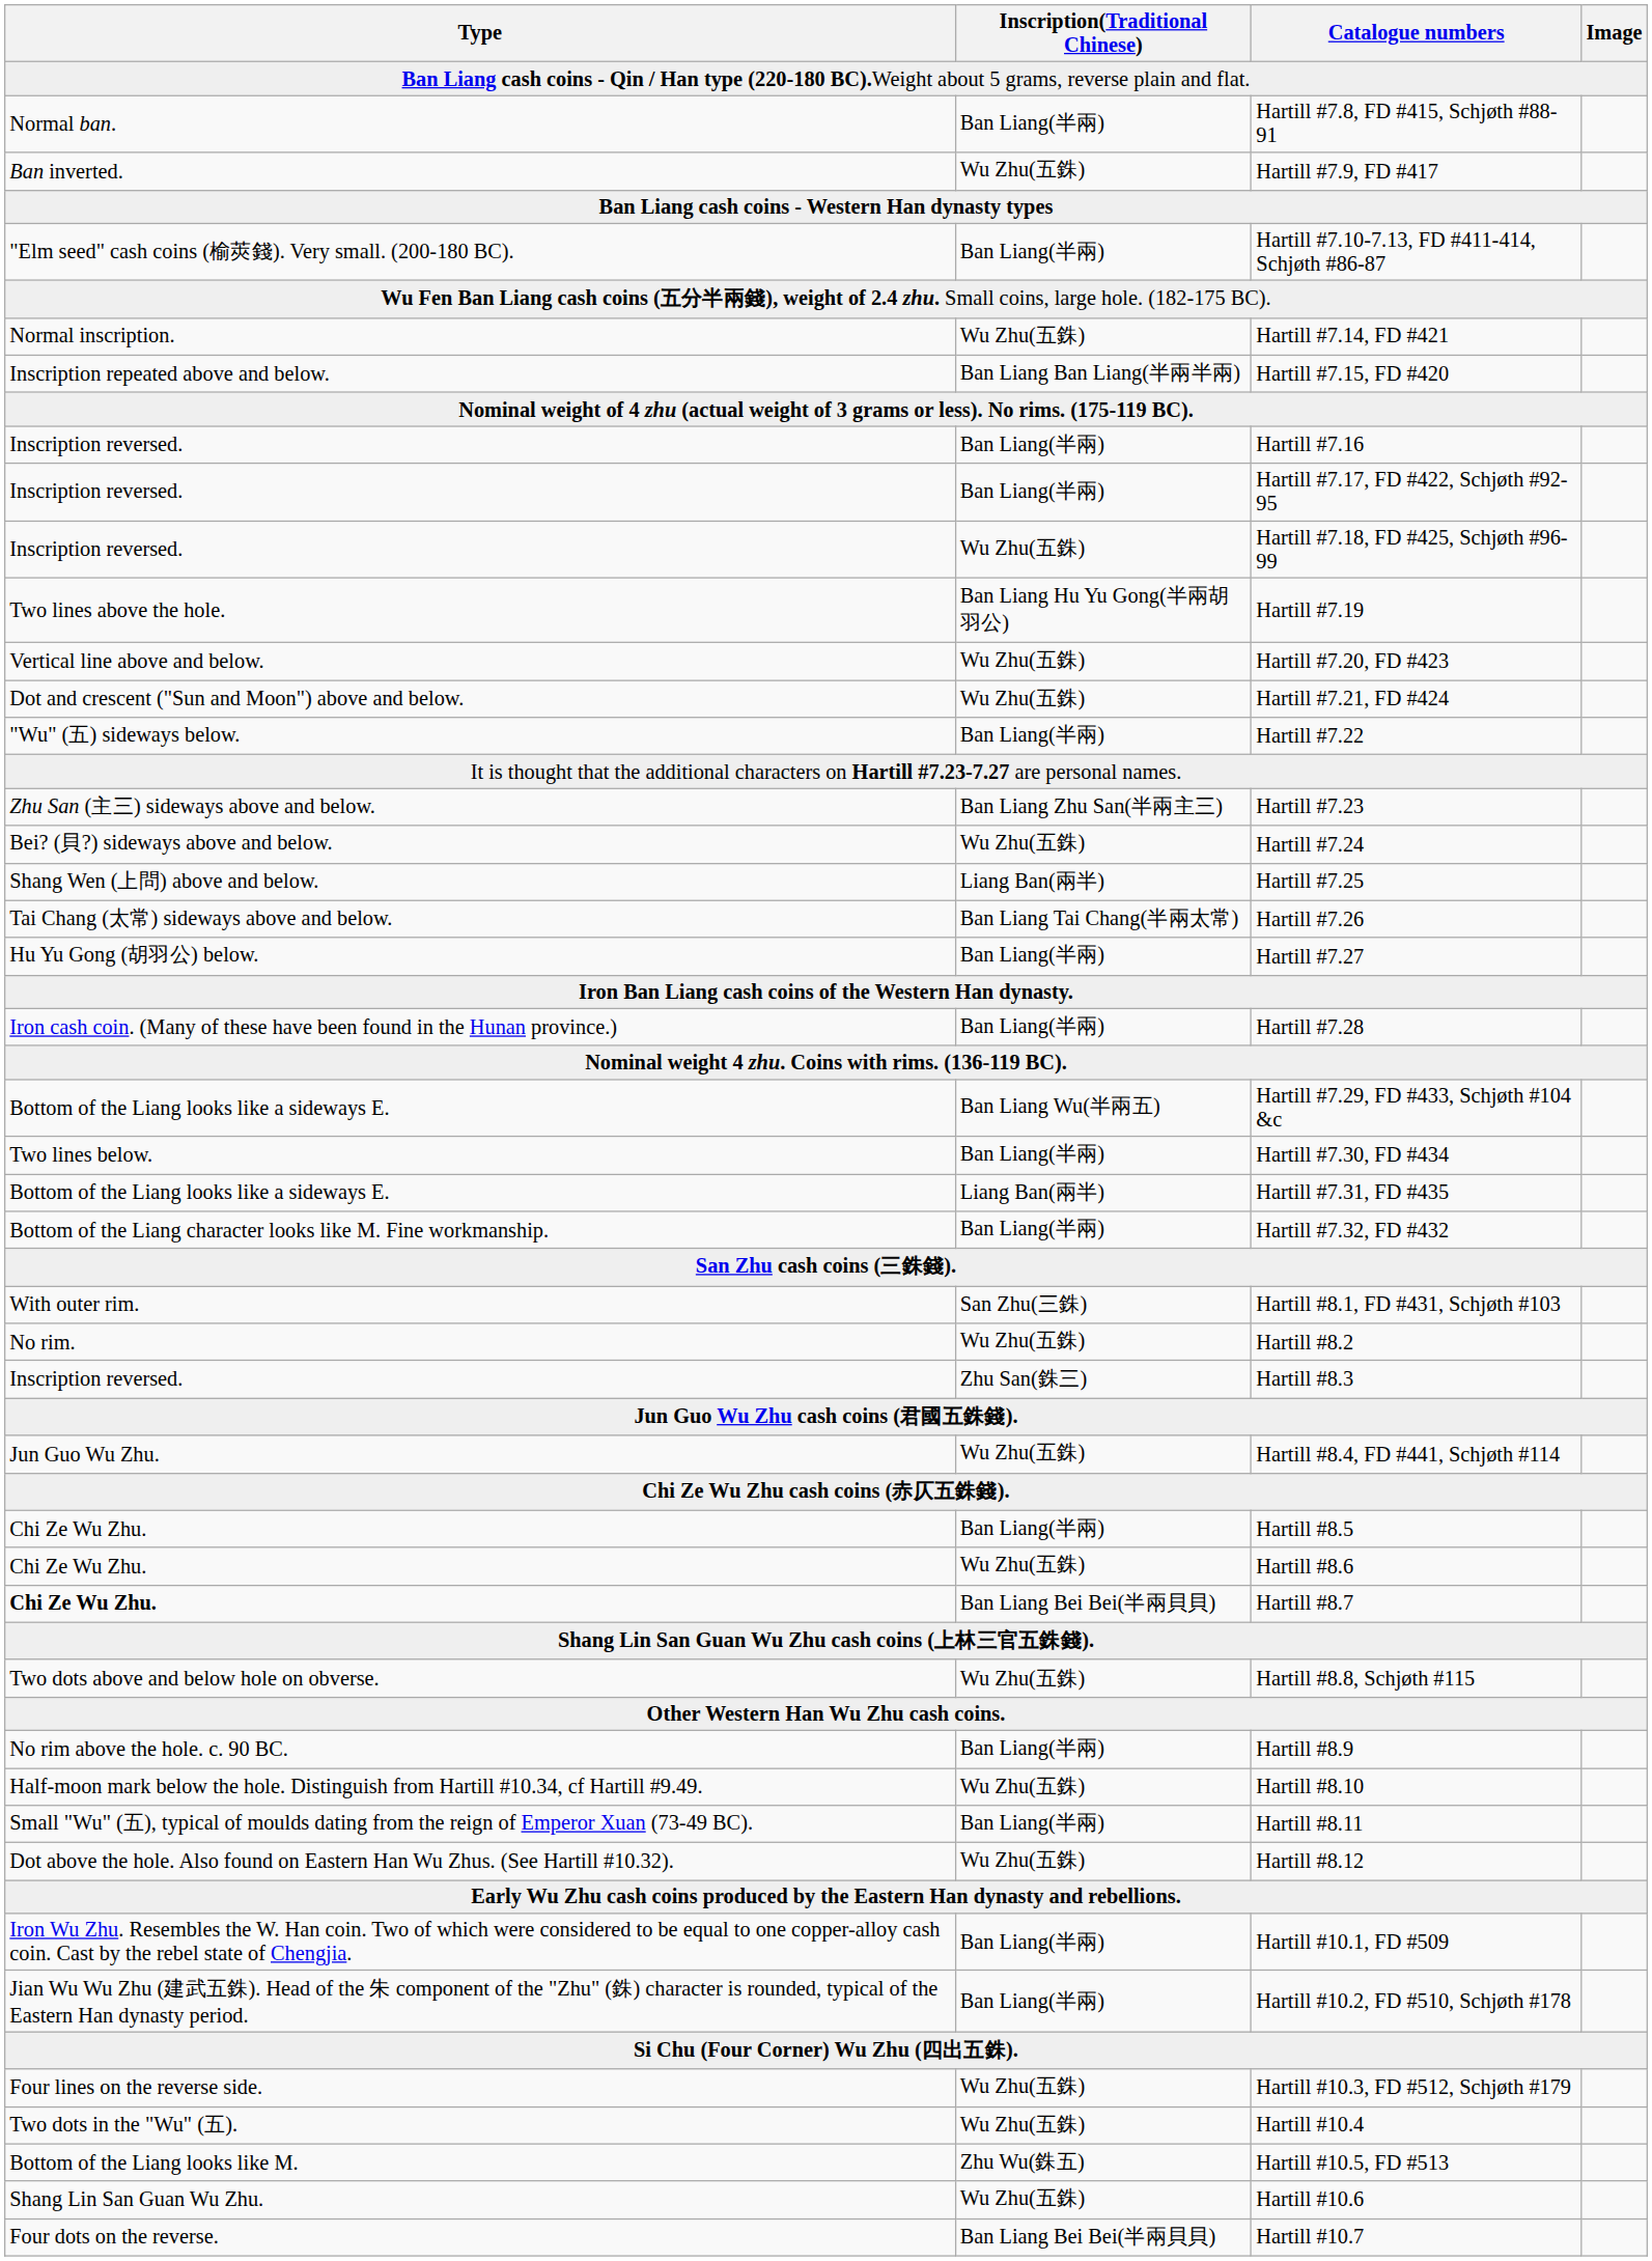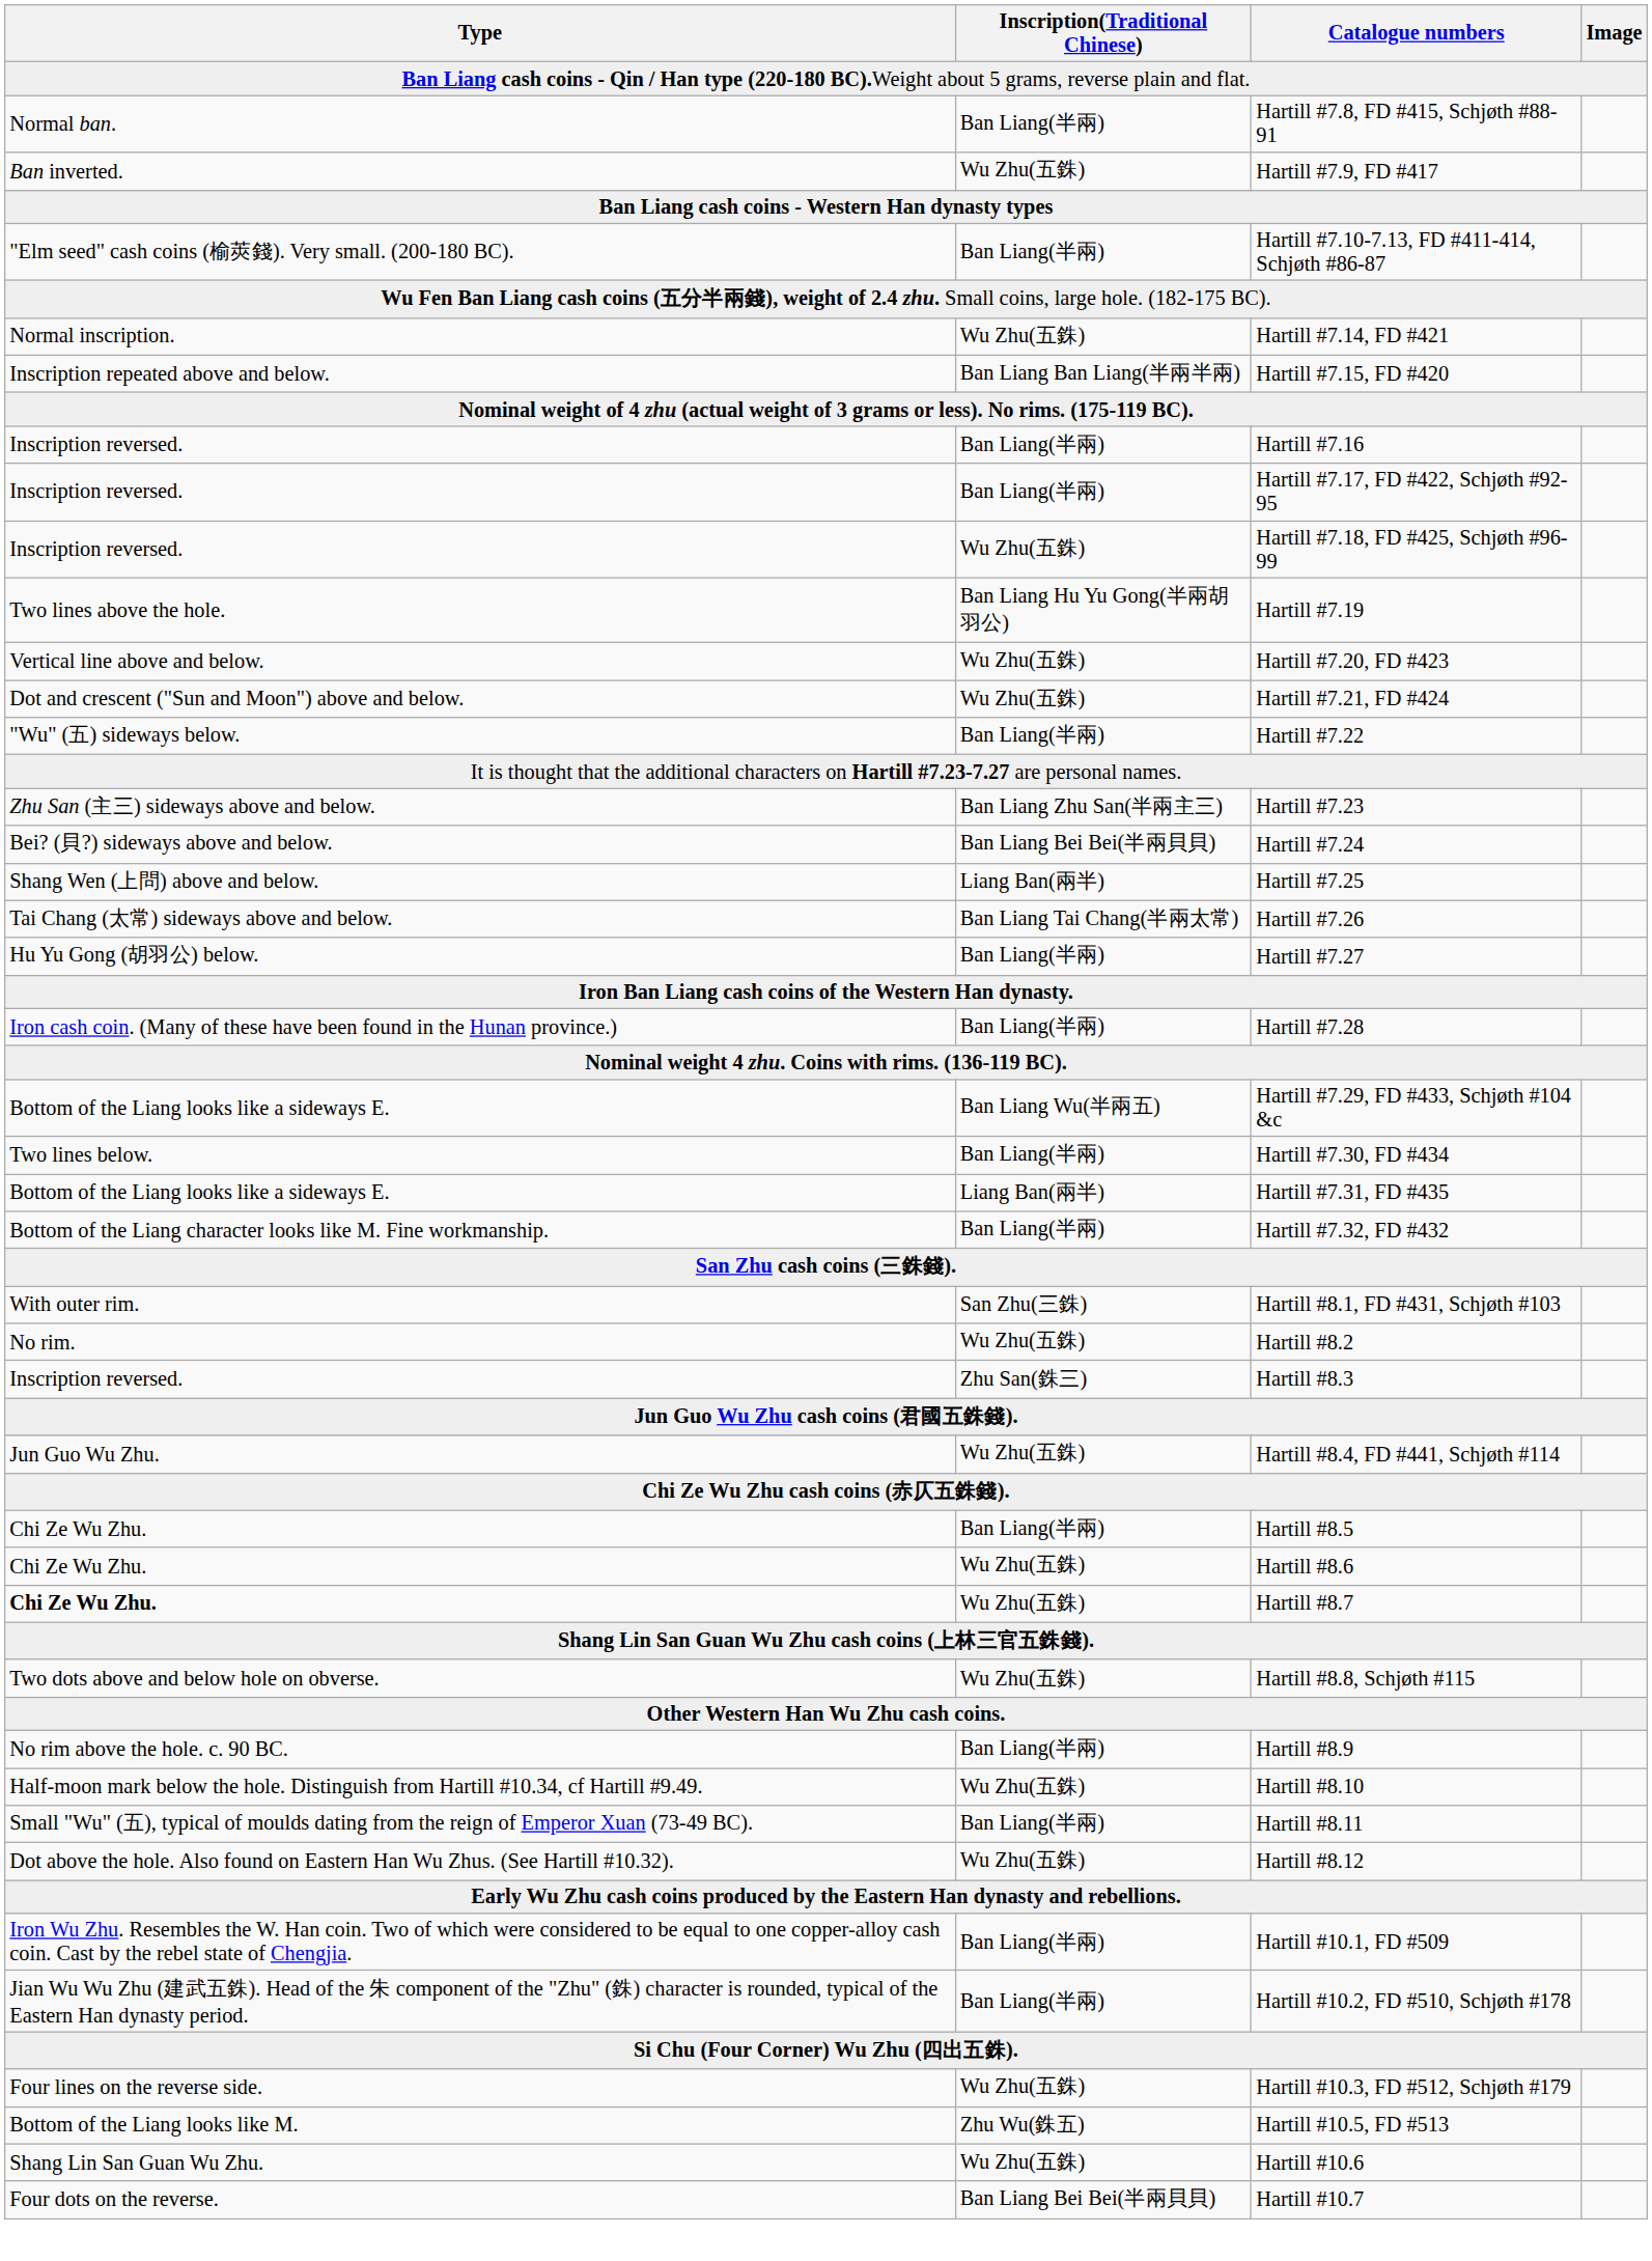Hartill #7.24 | Inscription(Traditional Chinese): Wu Zhu(五銖) -> Ban Liang Bei Bei(半兩貝貝)
Hartill #8.7 | Inscription(Traditional Chinese): Ban Liang Bei Bei(半兩貝貝) -> Wu Zhu(五銖)
- row: Two dots in the "Wu" (五). | Wu Zhu(五銖) | Hartill #10.4
